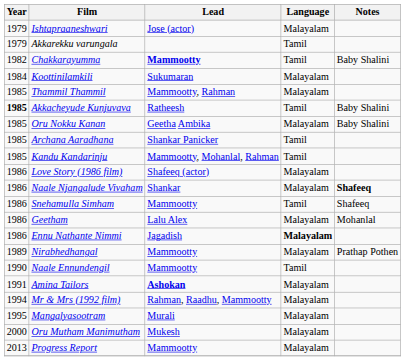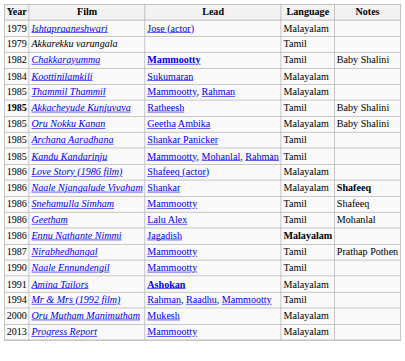Geetham | Language: Malayalam -> Tamil
Nirabhedhangal | Year: 1989 -> 1987
Nirabhedhangal | Language: Malayalam -> Tamil
Mr & Mrs (1992 film) | Language: Malayalam -> Tamil
- row: 1995 | Mangalyasootram | Murali | Malayalam
